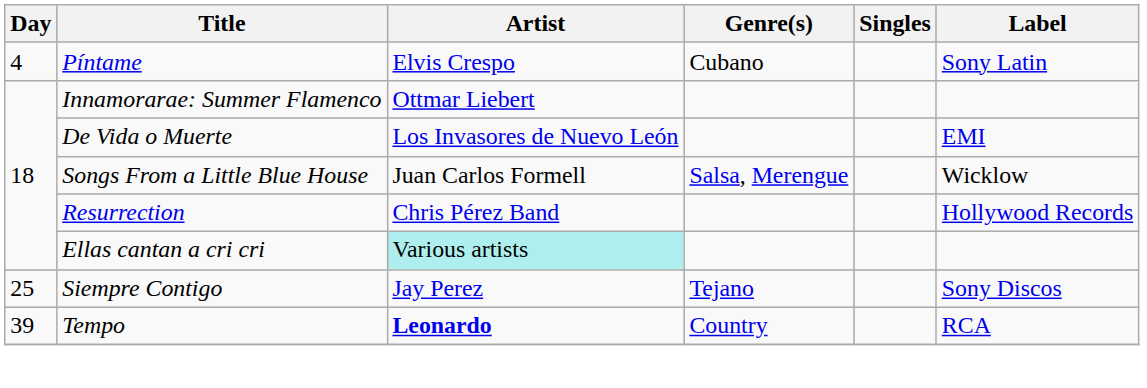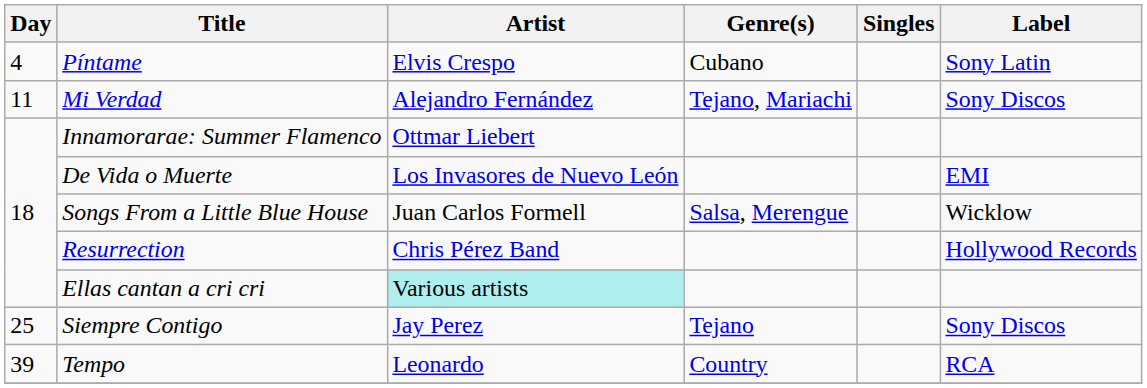+ row: 11 | Mi Verdad | Alejandro Fernández | Tejano, Mariachi | Sony Discos
Tempo | Artist: bold -> normal
